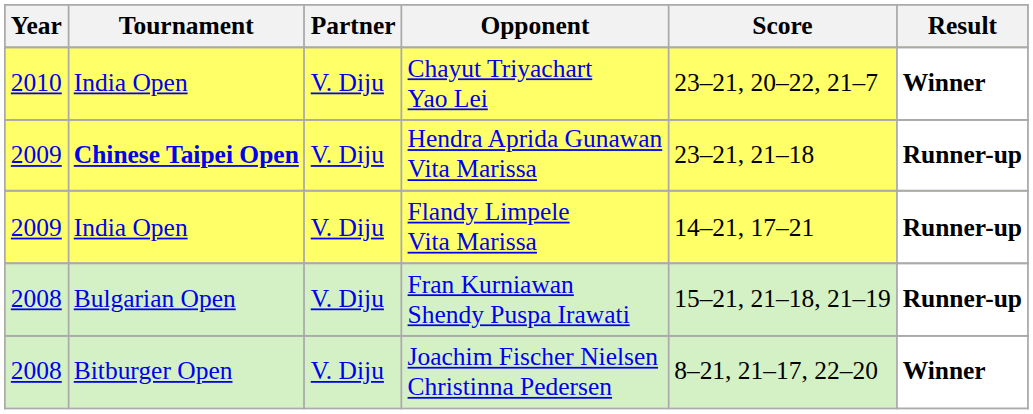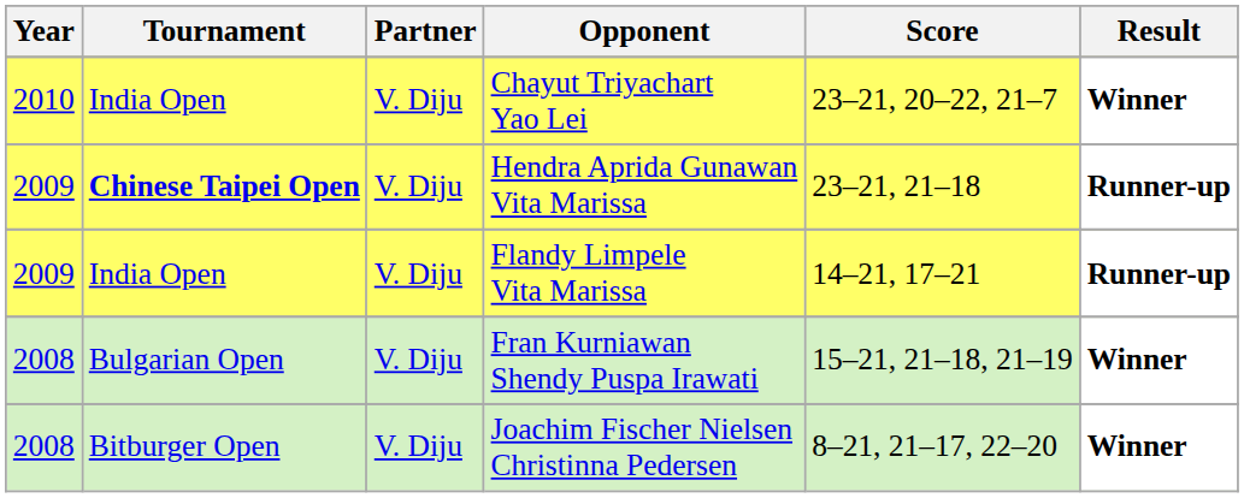Fran Kurniawan Shendy Puspa Irawati | Result: Runner-up -> Winner
